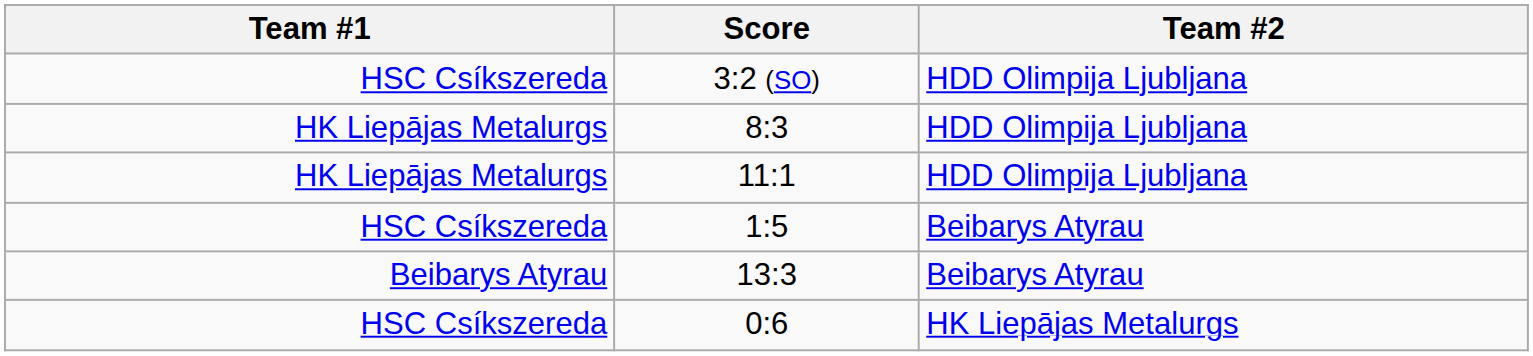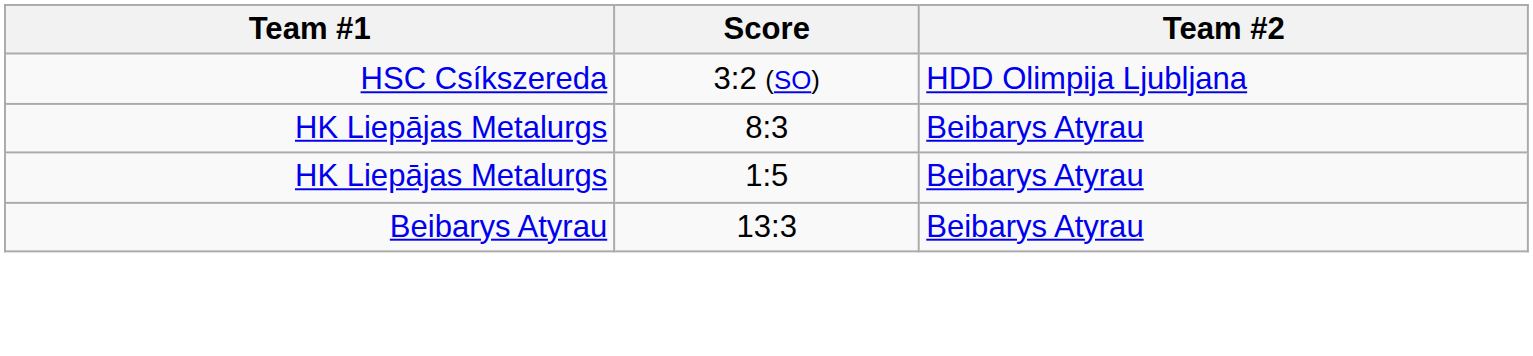8:3 | Team #2: HDD Olimpija Ljubljana -> Beibarys Atyrau
- row: HK Liepājas Metalurgs | 11:1 | HDD Olimpija Ljubljana
1:5 | Team #1: HSC Csíkszereda -> HK Liepājas Metalurgs
- row: HSC Csíkszereda | 0:6 | HK Liepājas Metalurgs
